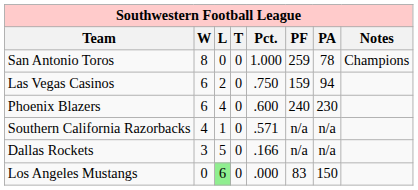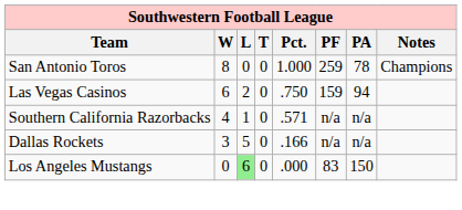- row: Phoenix Blazers | 6 | 4 | 0 | .600 | 240 | 230
